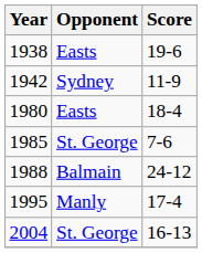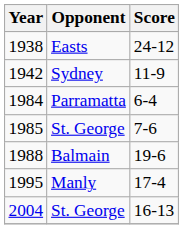1938 | Score: 19-6 -> 24-12
- row: 1980 | Easts | 18-4
+ row: 1984 | Parramatta | 6-4
1988 | Score: 24-12 -> 19-6
